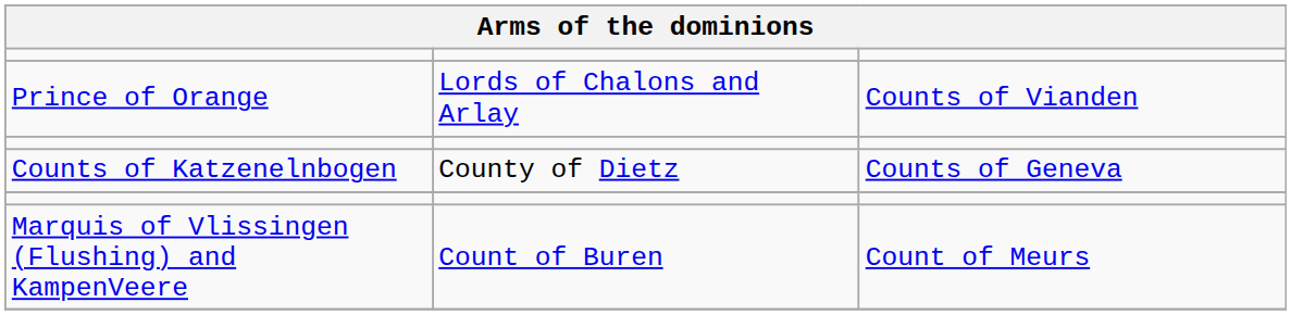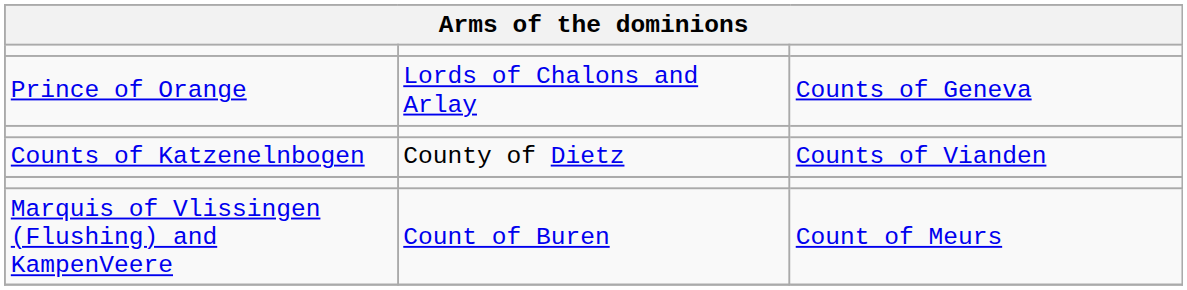Prince of Orange | column 3: Counts of Vianden -> Counts of Geneva
Counts of Katzenelnbogen | column 3: Counts of Geneva -> Counts of Vianden
